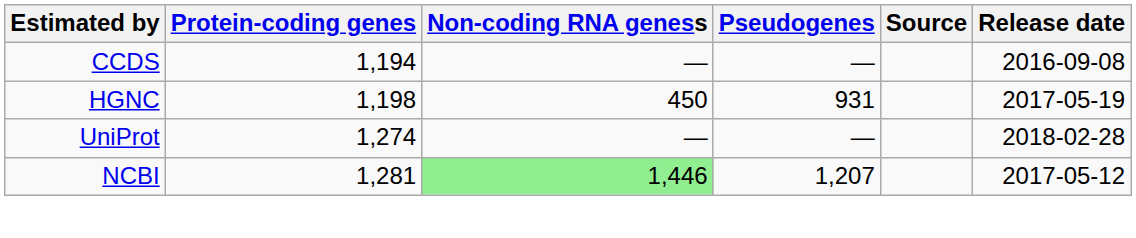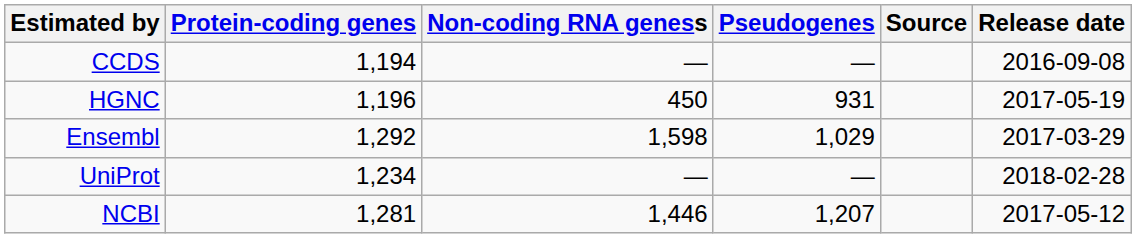HGNC | Protein-coding genes: 1,198 -> 1,196
+ row: Ensembl | 1,292 | 1,598 | 1,029 | 2017-03-29
UniProt | Protein-coding genes: 1,274 -> 1,234
NCBI | Non-coding RNA geness: lightgreen background -> no background
